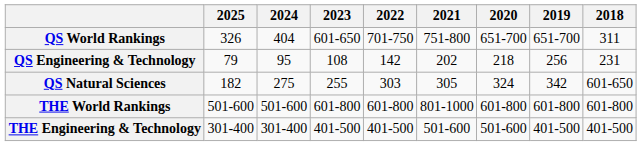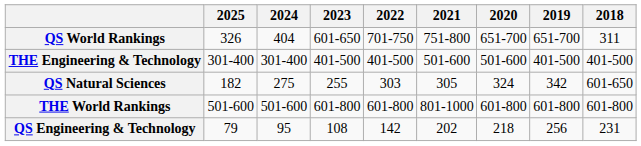rows swapped: QS Engineering & Technology <-> THE Engineering & Technology
